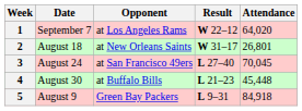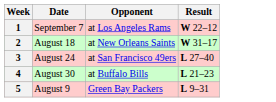- column: Attendance | 64,020 | 26,801 | 70,045 | 45,448 | 84,918
